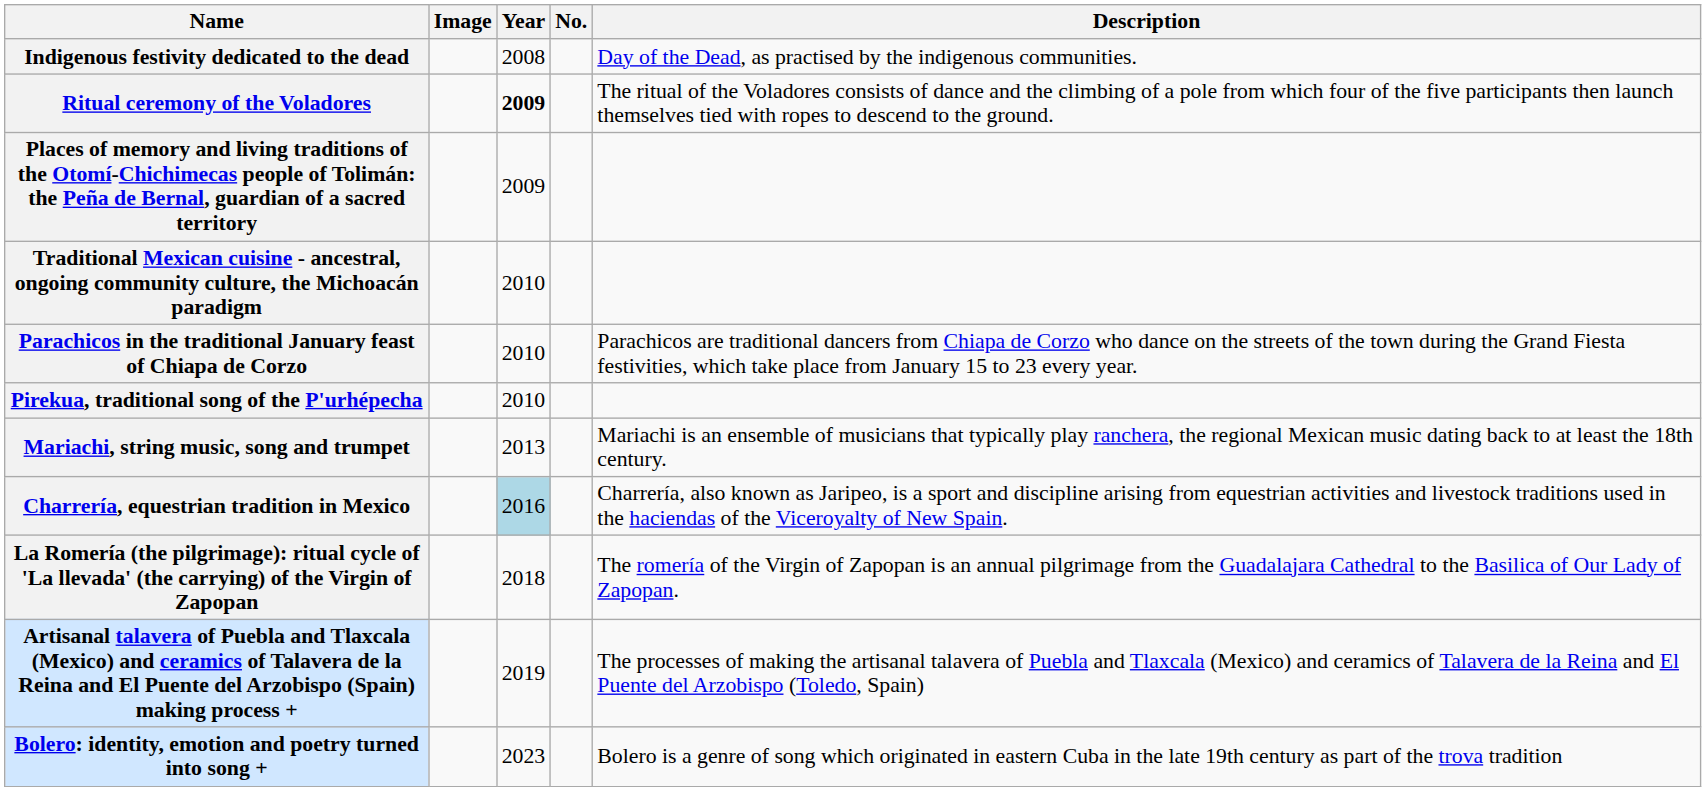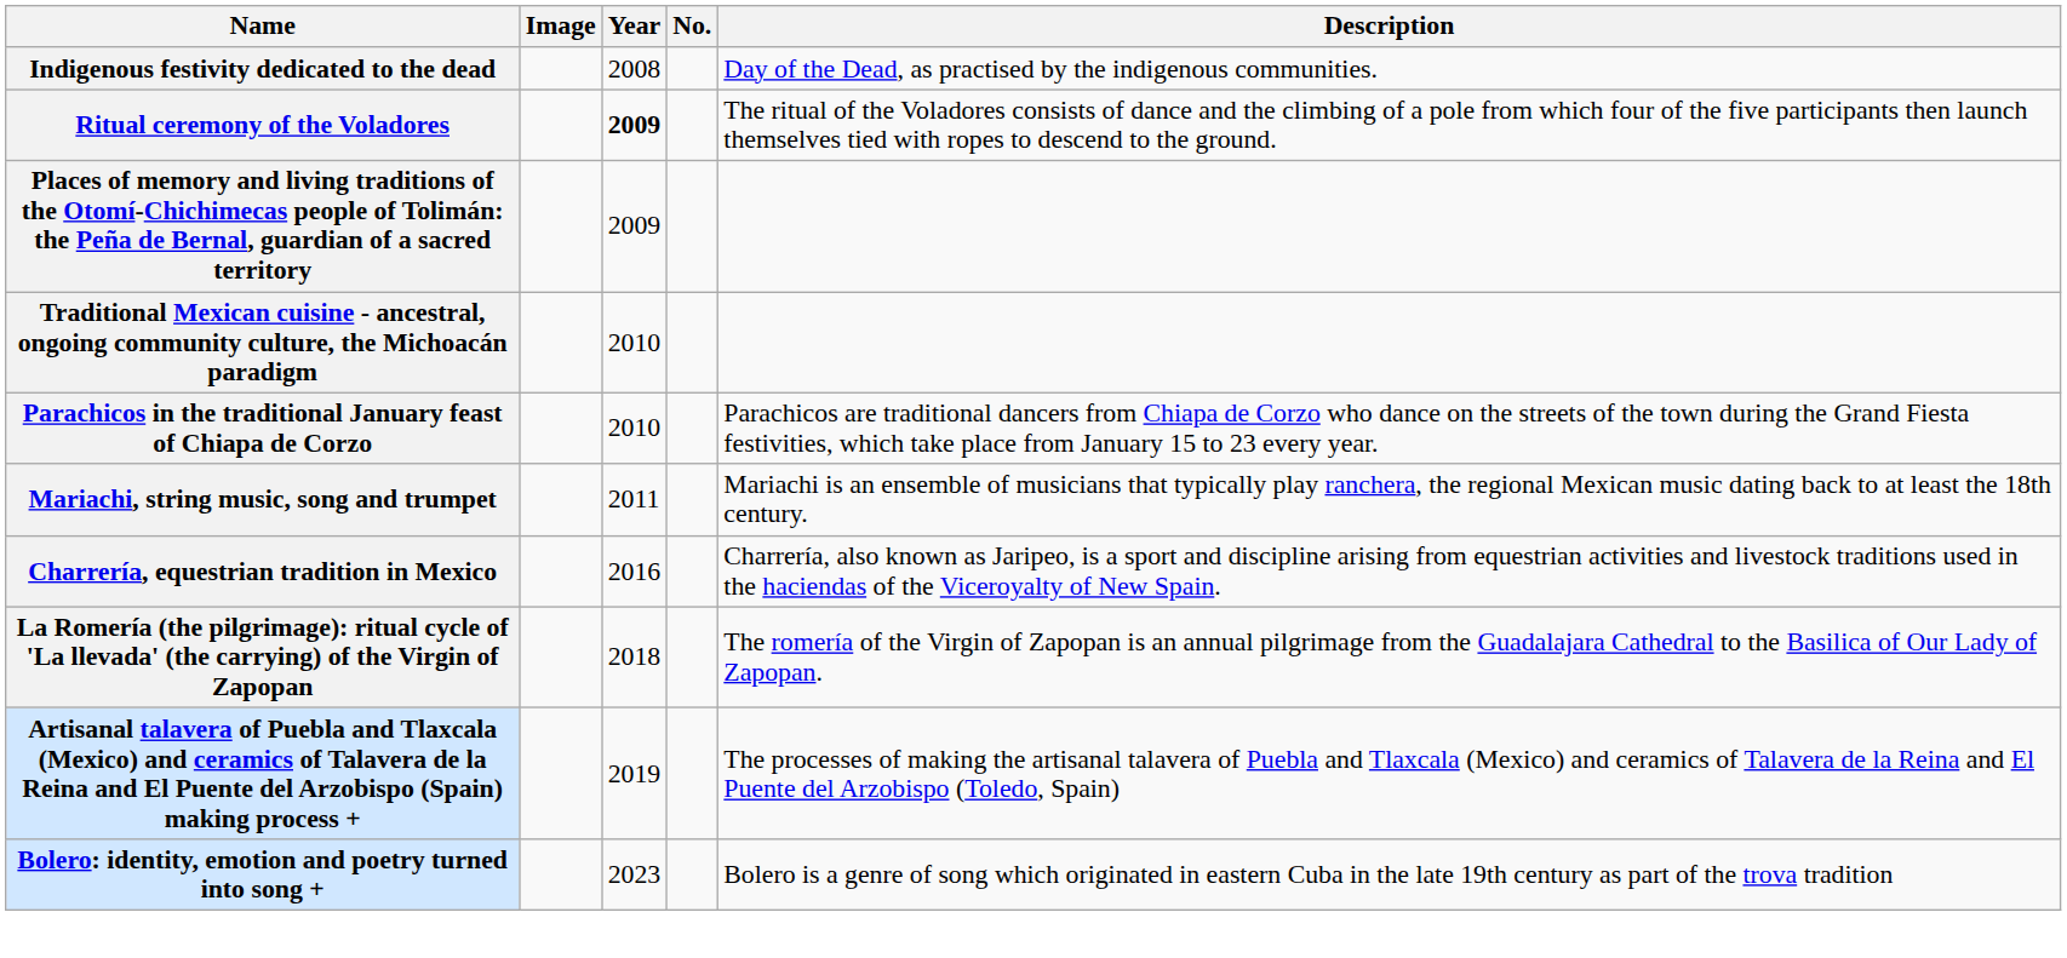- row: Pirekua, traditional song of the P'urhépecha | 2010
Mariachi, string music, song and trumpet | Year: 2013 -> 2011
Charrería, equestrian tradition in Mexico | Year: lightblue background -> no background
